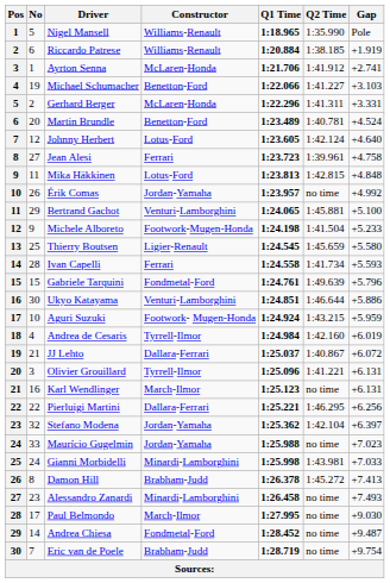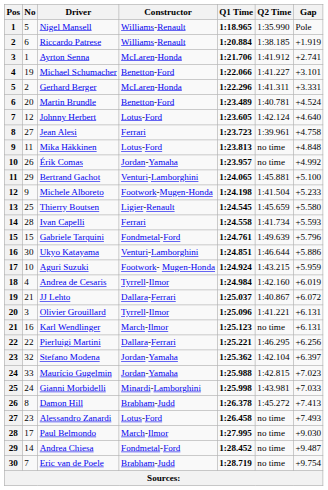Michael Schumacher | Gap: +3.103 -> +3.101
Mika Häkkinen | Q2 Time: 1:42.815 -> no time
Maurício Gugelmin | Q2 Time: no time -> 1:42.815
Alessandro Zanardi | Constructor: Minardi-Lamborghini -> Lotus-Ford
